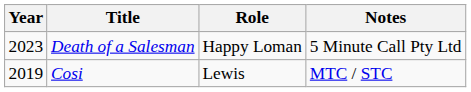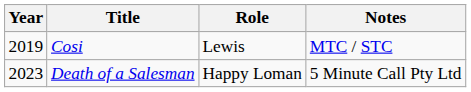rows swapped: Cosi <-> Death of a Salesman
